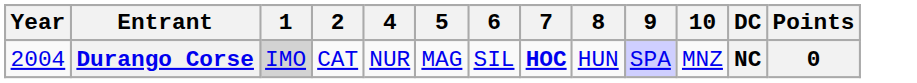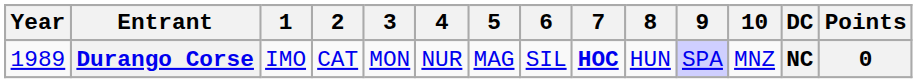+ column: 3 | MON
Durango Corse | Year: 2004 -> 1989
Durango Corse | 1: lightgrey background -> no background
